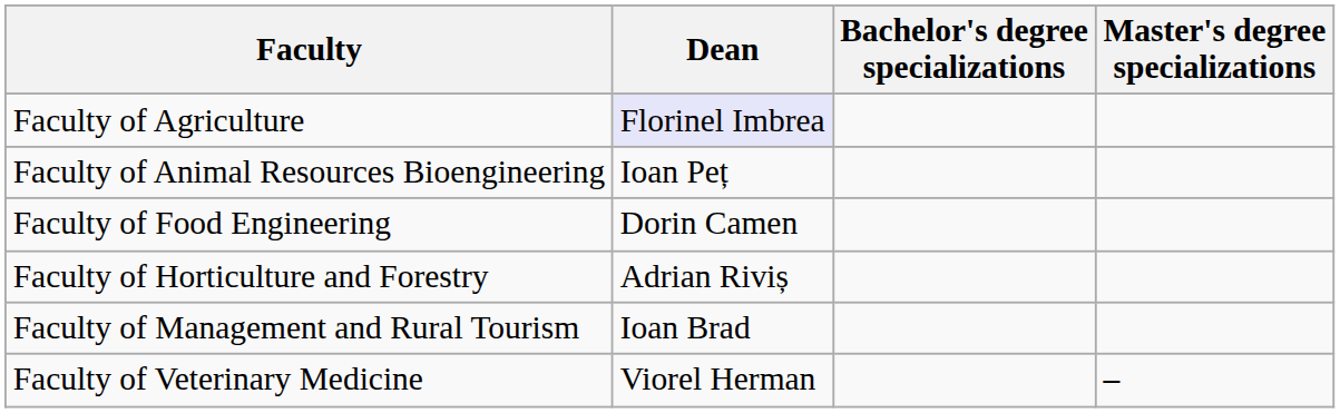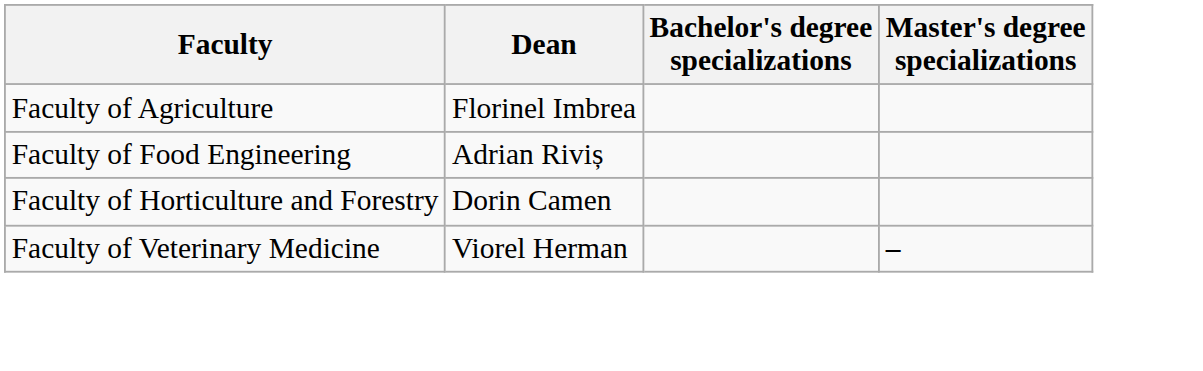Faculty of Agriculture | Dean: lavender background -> no background
- row: Faculty of Animal Resources Bioengineering | Ioan Peț
Faculty of Food Engineering | Dean: Dorin Camen -> Adrian Riviș
Faculty of Horticulture and Forestry | Dean: Adrian Riviș -> Dorin Camen
- row: Faculty of Management and Rural Tourism | Ioan Brad
